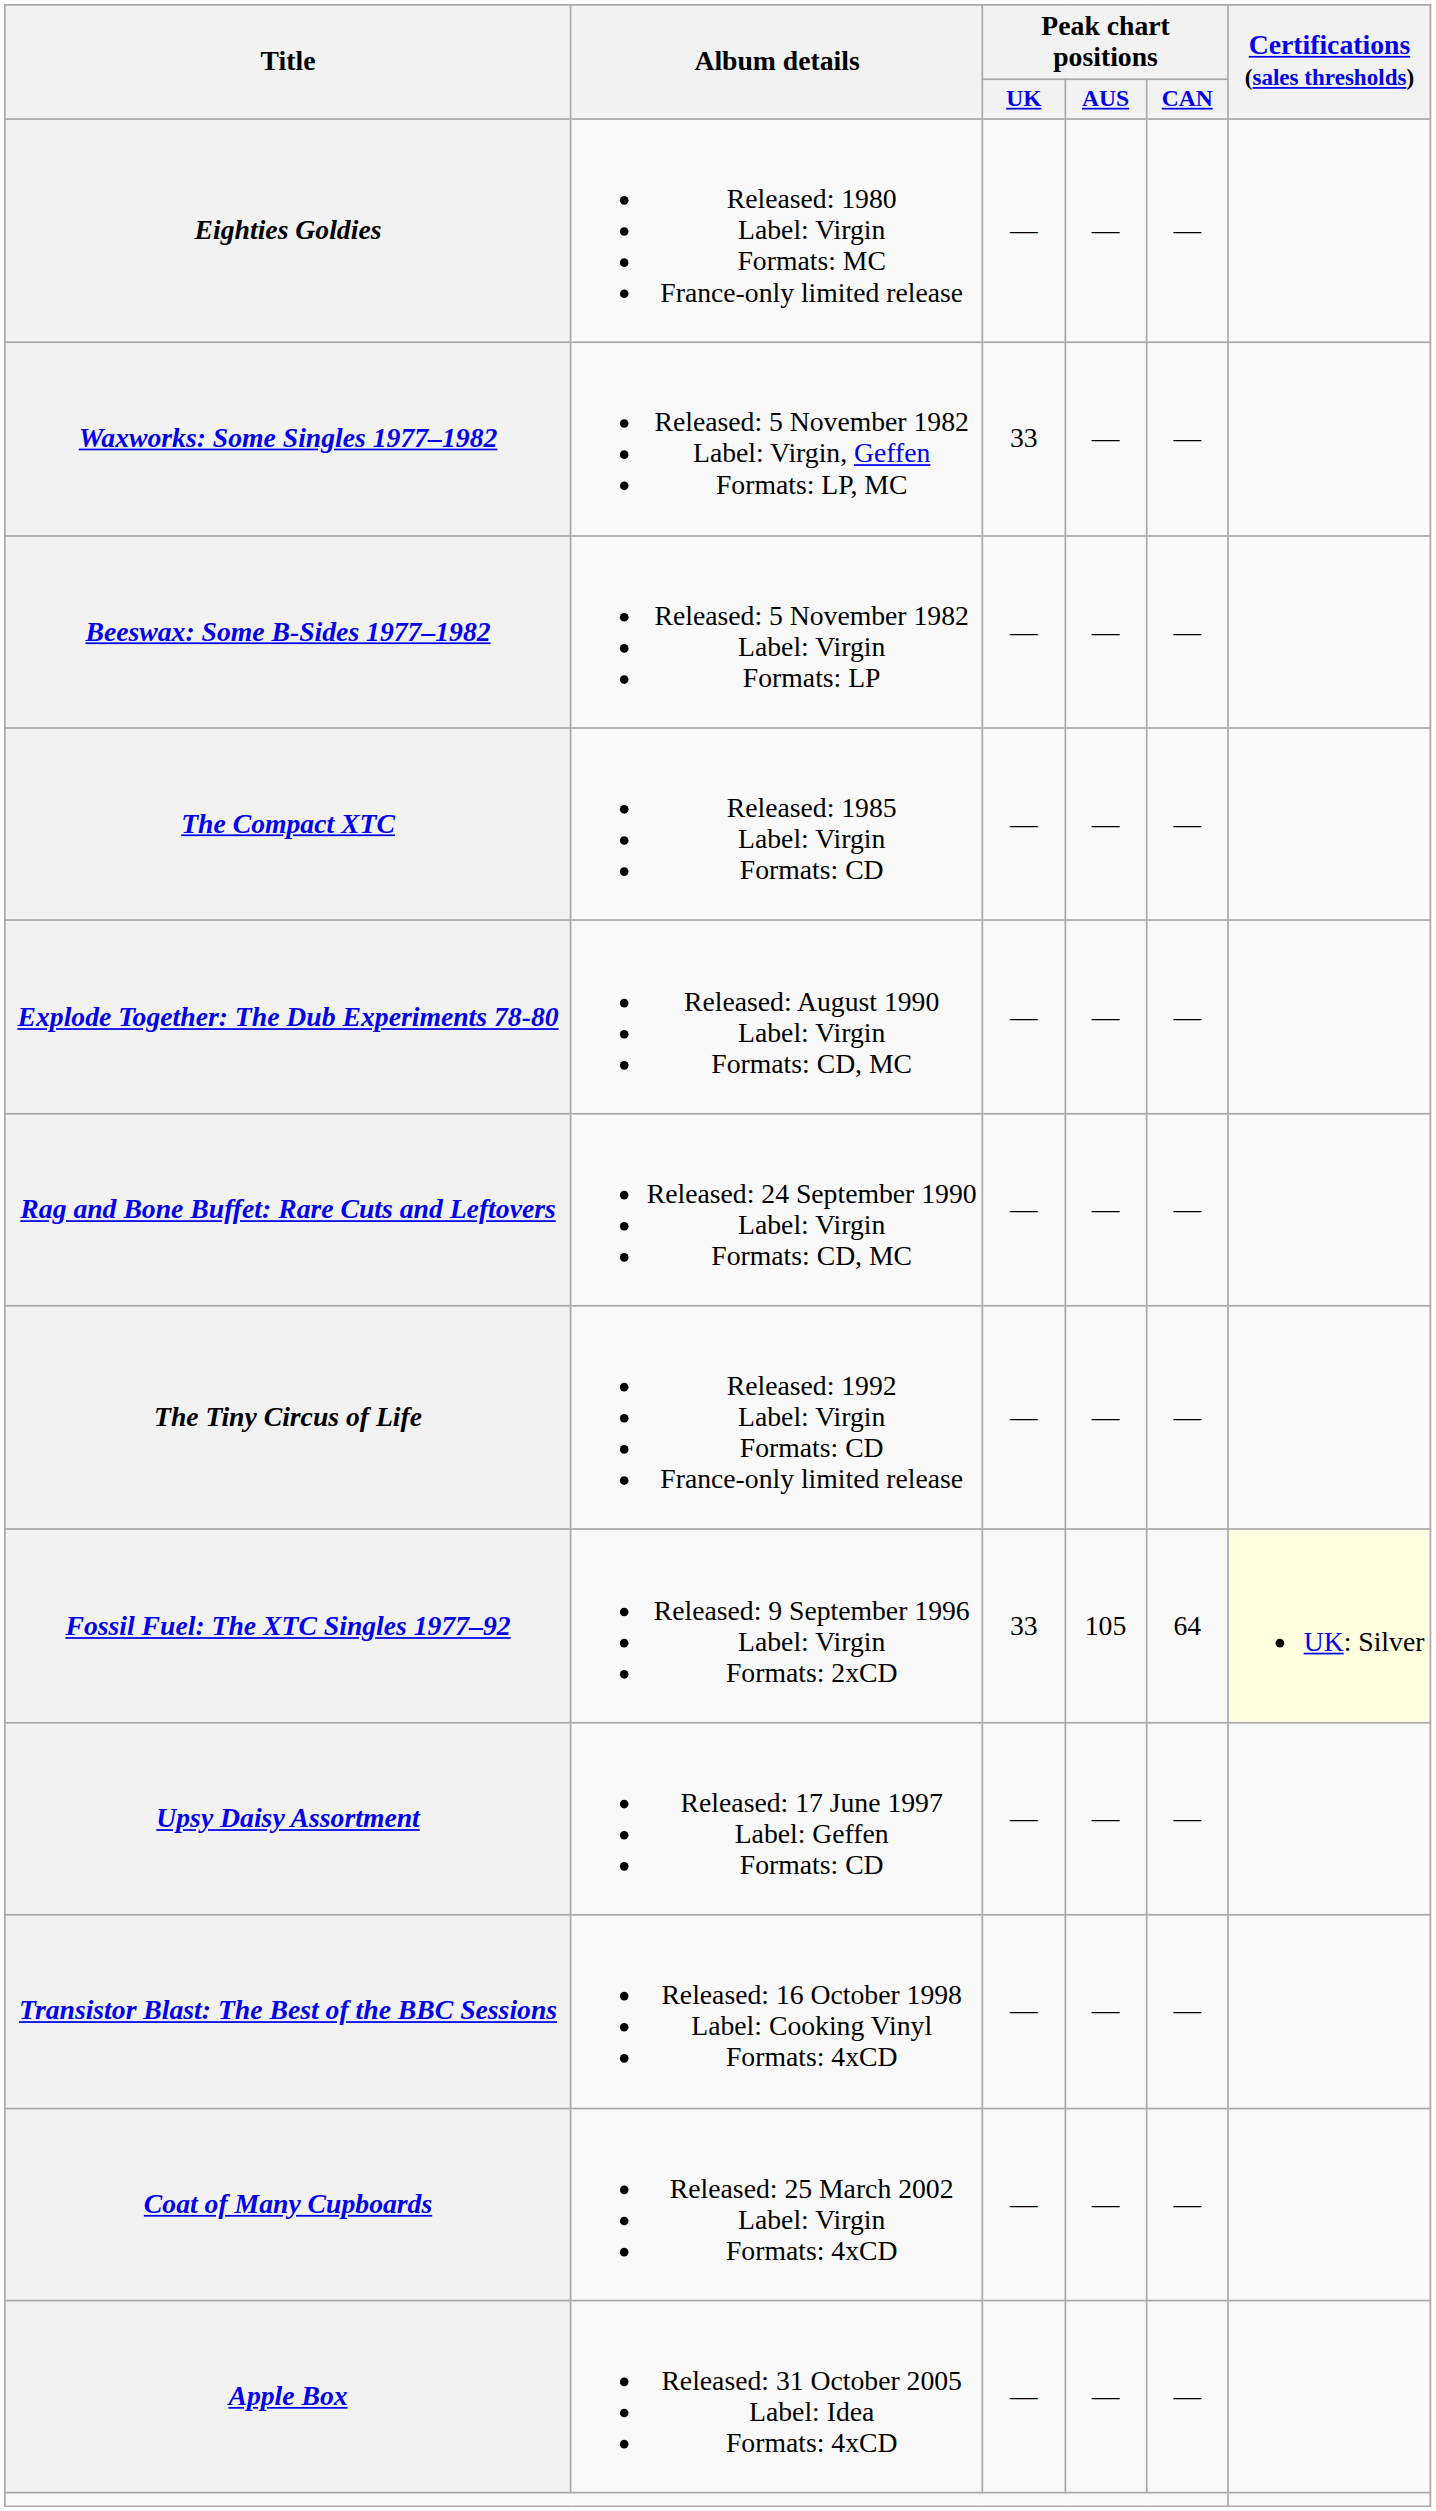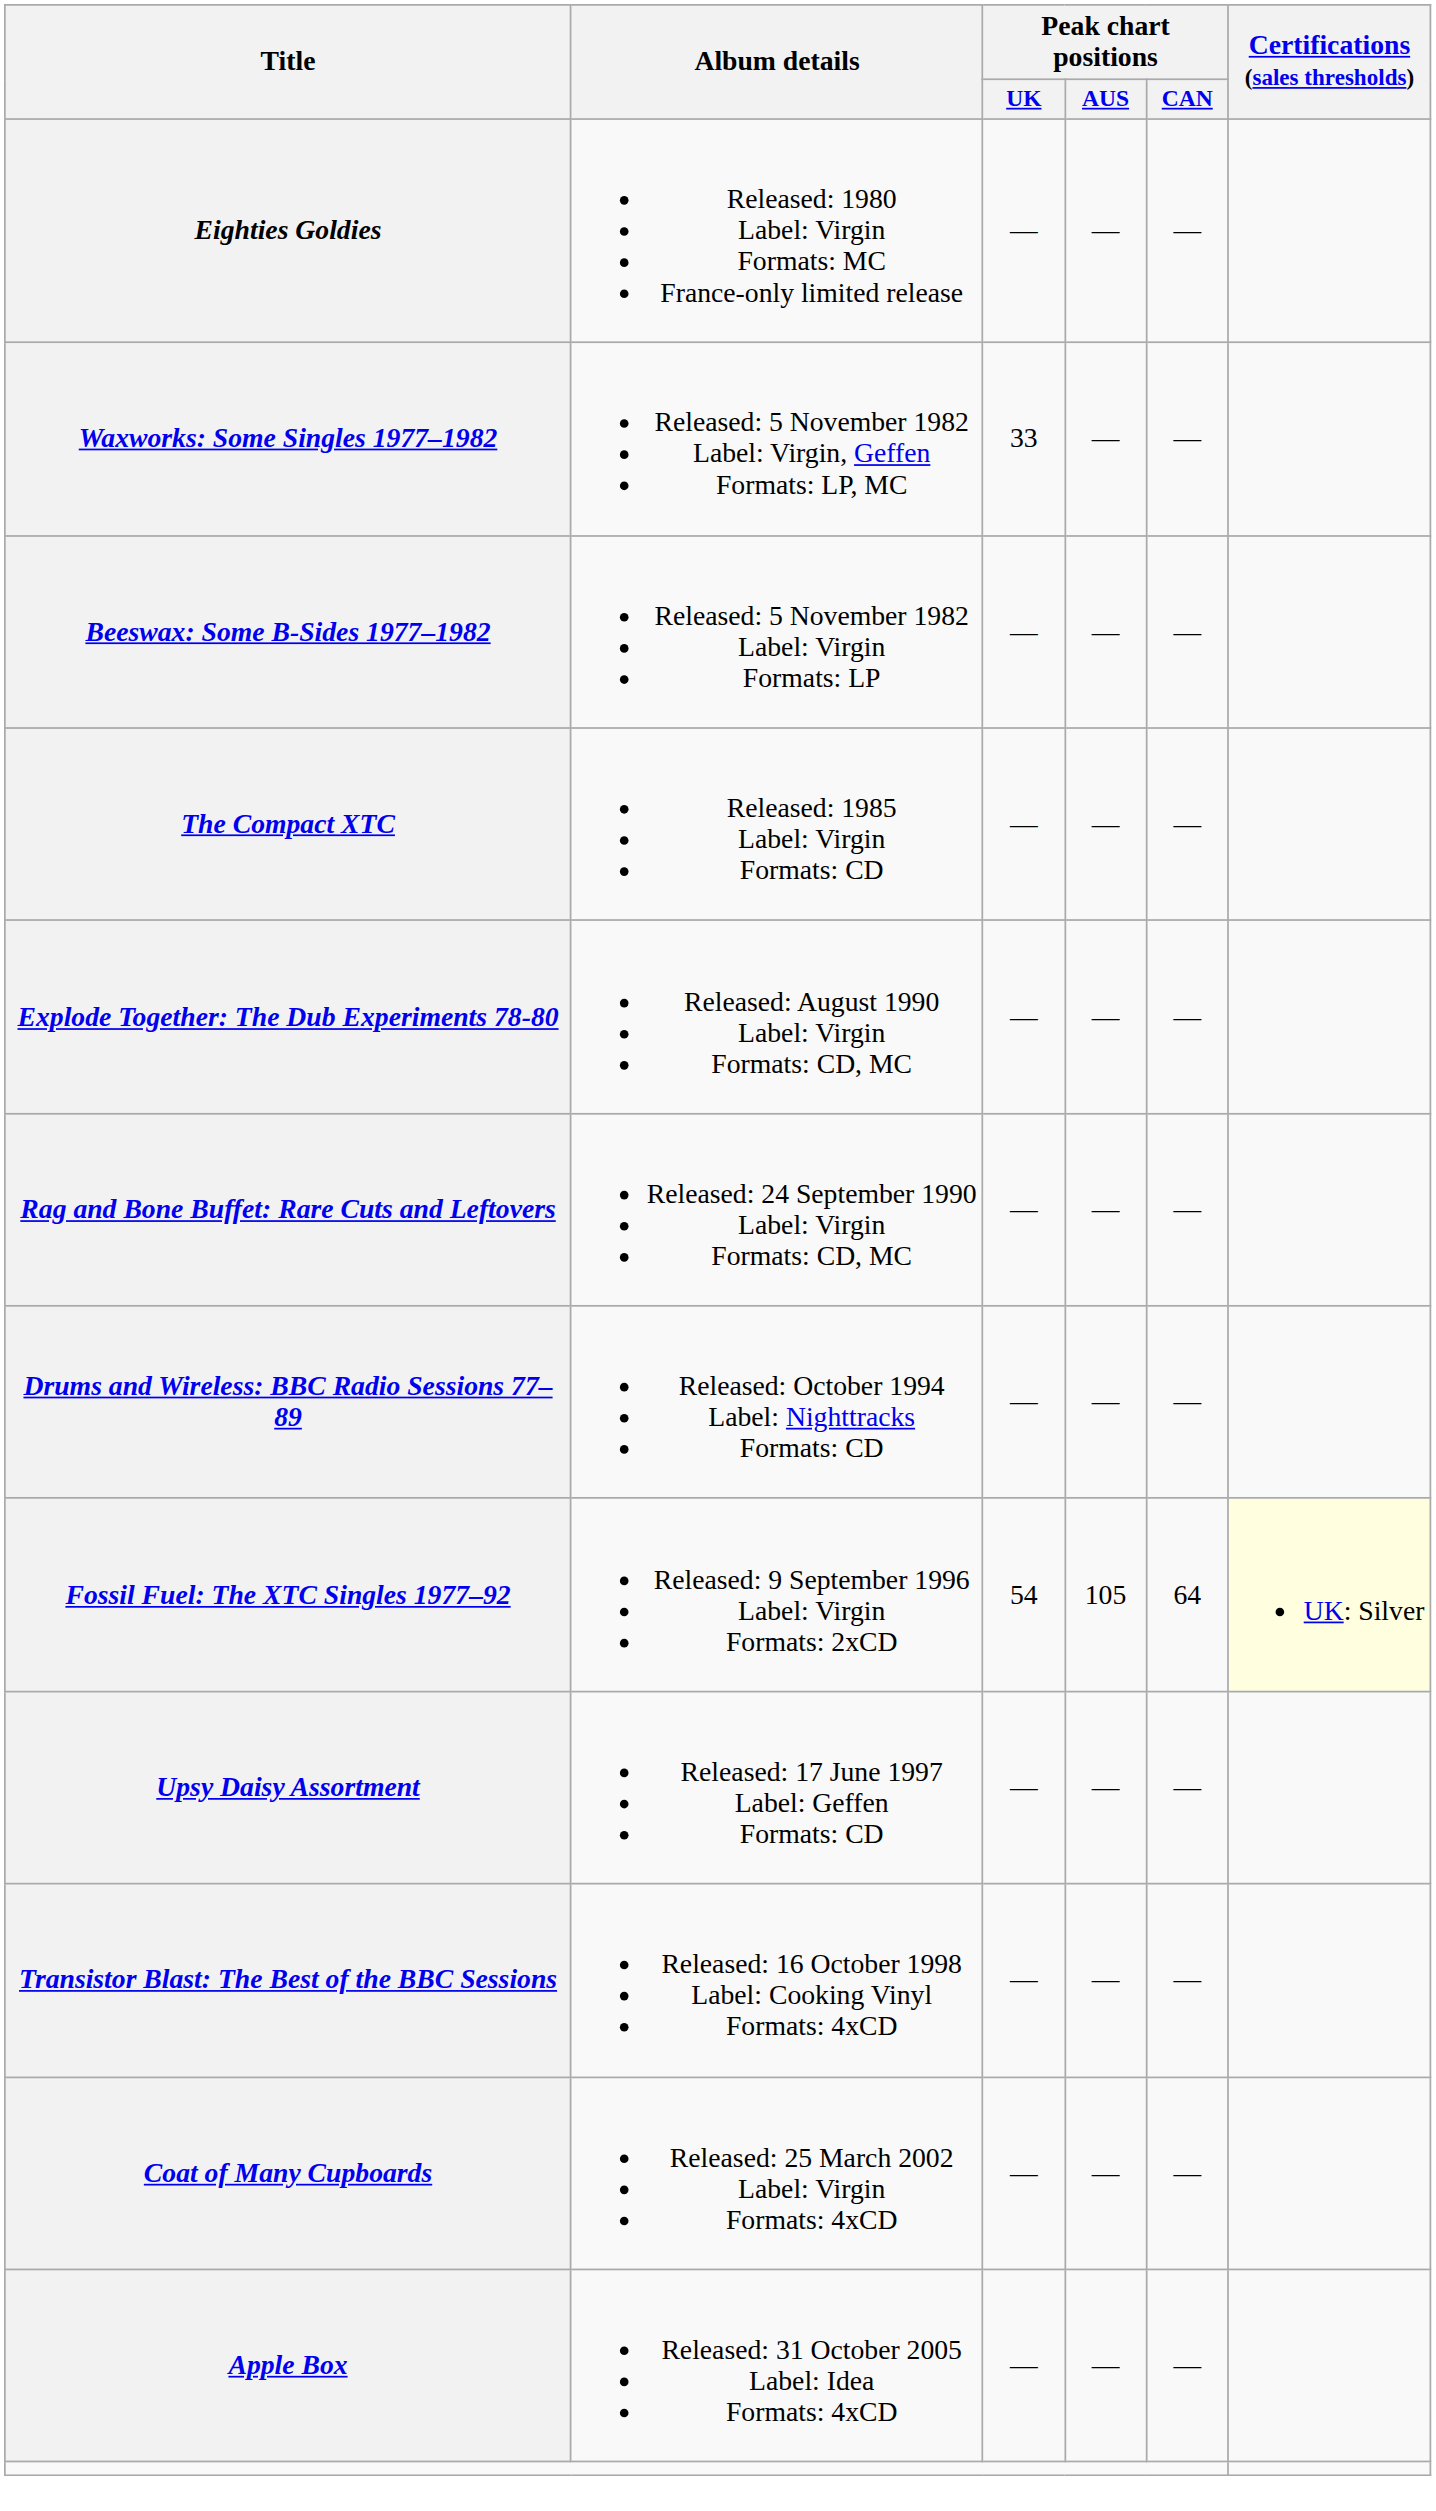- row: The Tiny Circus of Life | Released: 1992 Label: Virgin Formats: CD France-only limited release | — | — | —
+ row: Drums and Wireless: BBC Radio Sessions 77–89 | Released: October 1994 Label: Nighttracks Formats: CD | — | — | —
Fossil Fuel: The XTC Singles 1977–92 | Peak chart positions / UK: 33 -> 54
